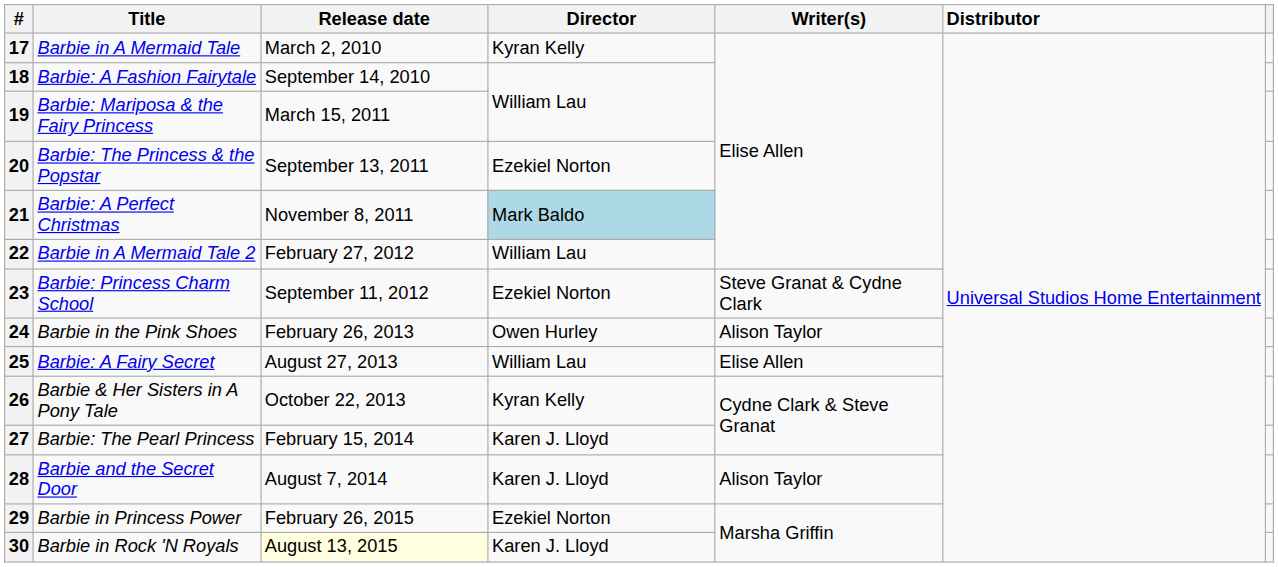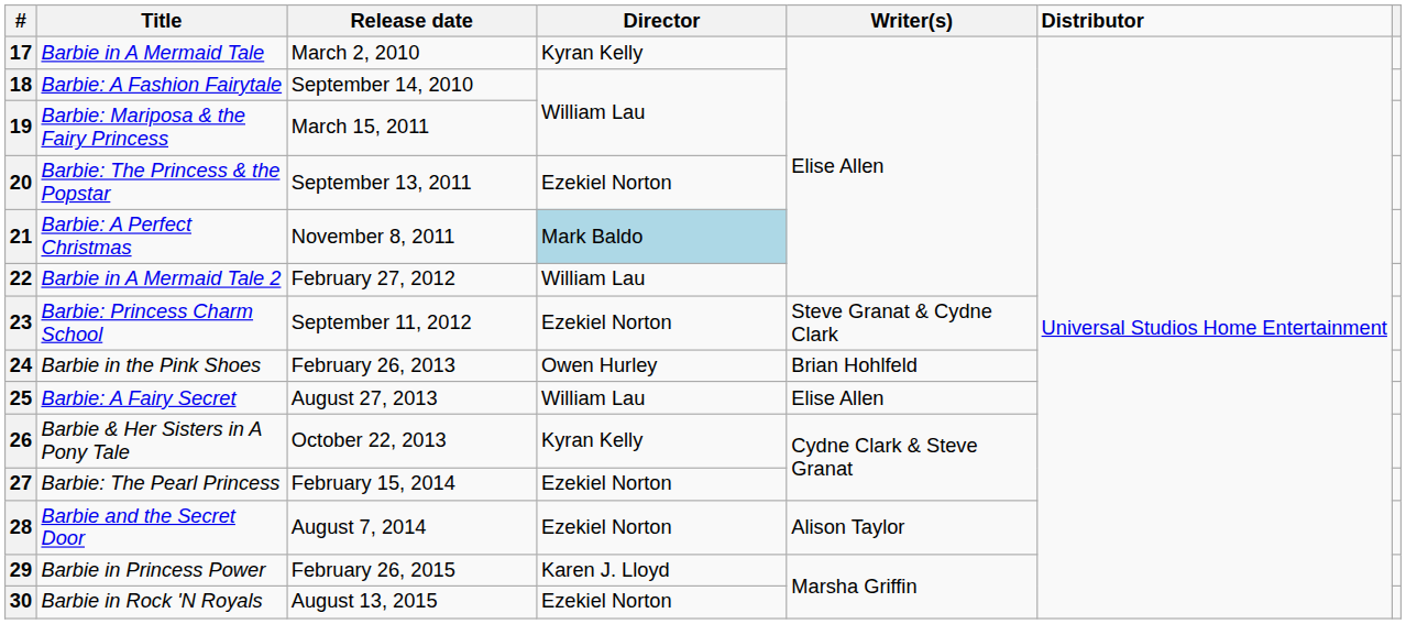24 | Writer(s): Alison Taylor -> Brian Hohlfeld
27 | Director: Karen J. Lloyd -> Ezekiel Norton
28 | Director: Karen J. Lloyd -> Ezekiel Norton
29 | Director: Ezekiel Norton -> Karen J. Lloyd
30 | Release date: lightyellow background -> no background
30 | Director: Karen J. Lloyd -> Ezekiel Norton
